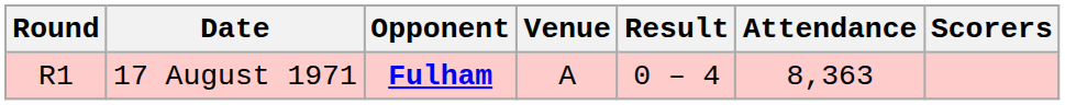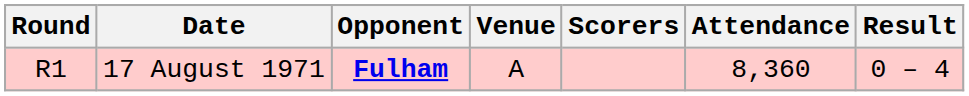columns swapped: Result <-> Scorers
17 August 1971 | Attendance: 8,363 -> 8,360
